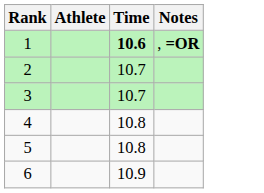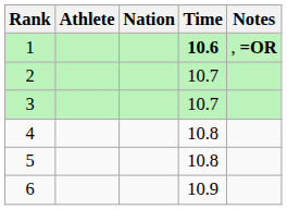+ column: Nation
